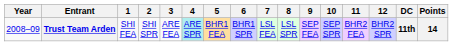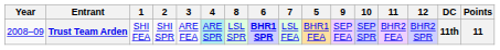columns swapped: 5 <-> 8
Trust Team Arden | 6: normal -> bold
Trust Team Arden | Points: 14 -> 11
